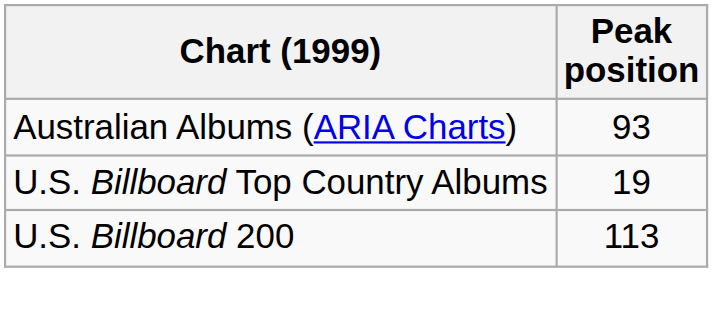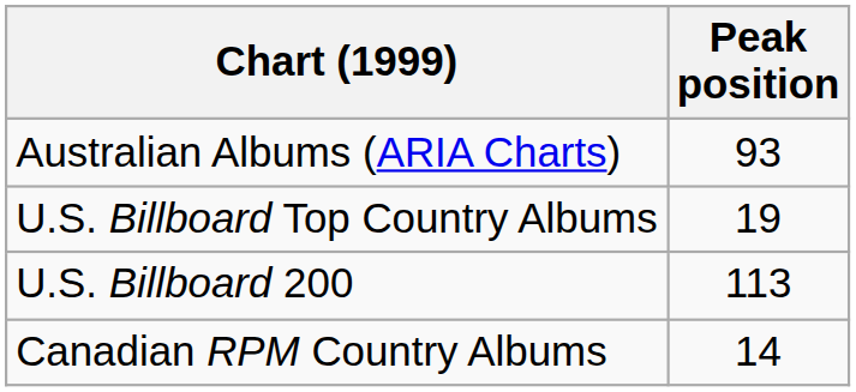+ row: Canadian RPM Country Albums | 14
